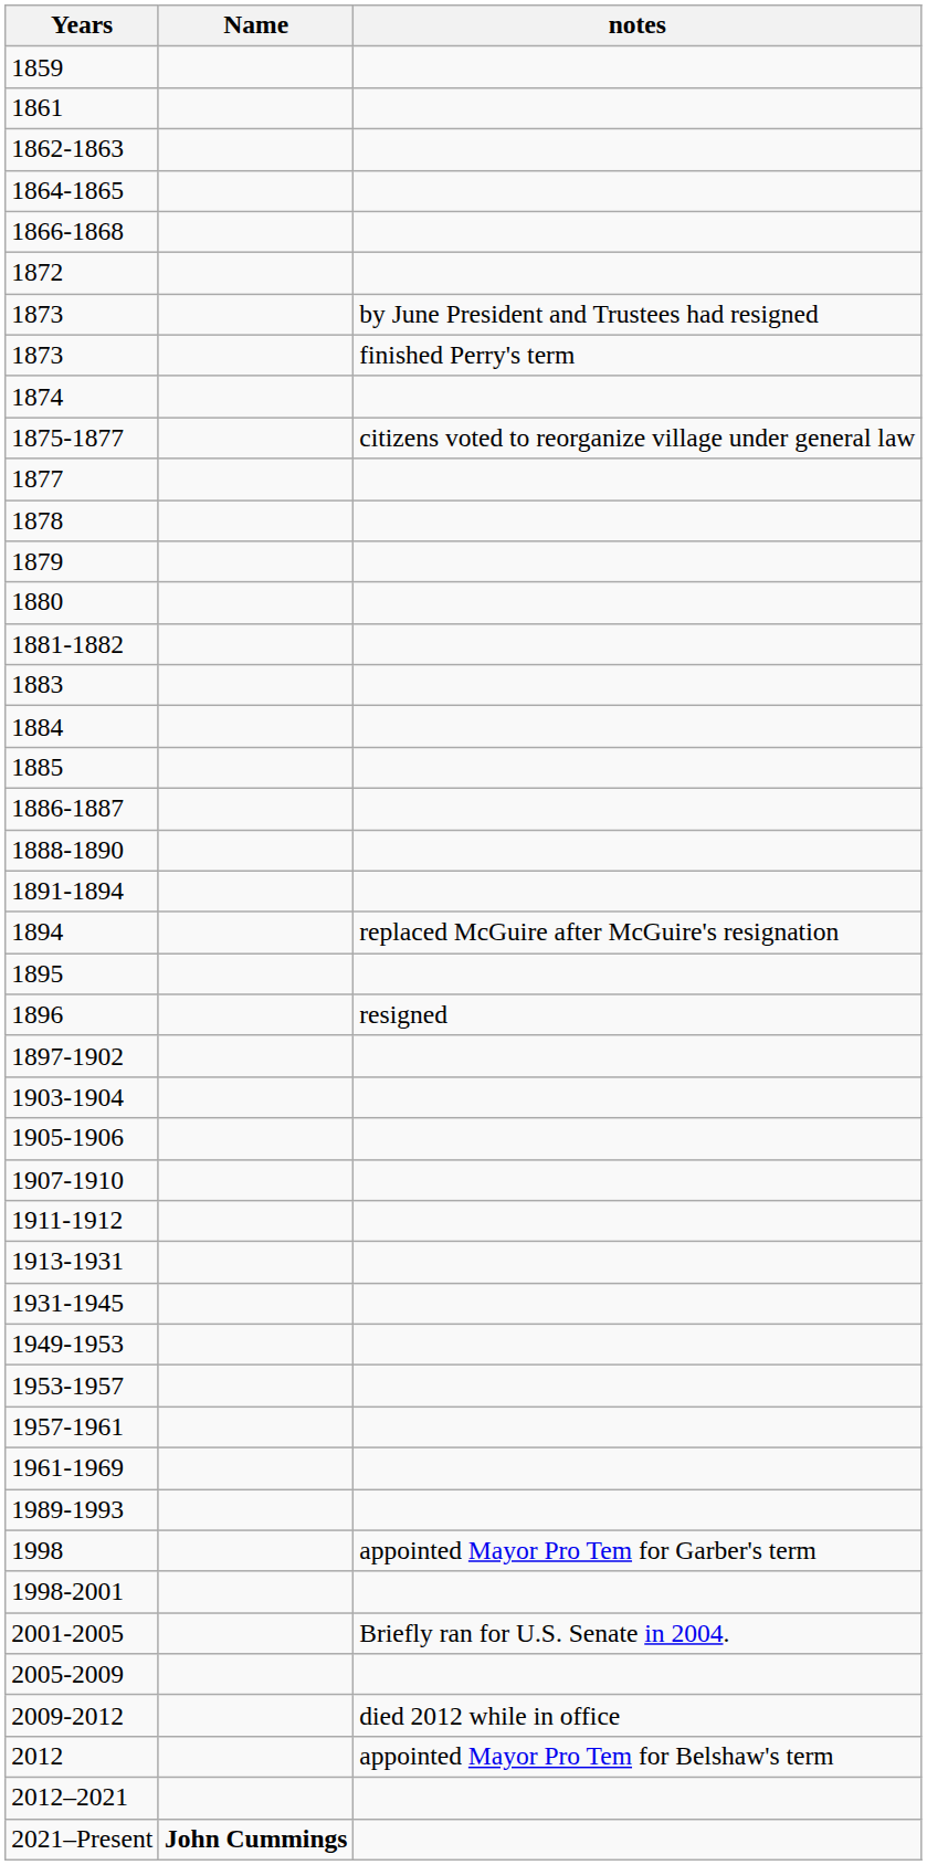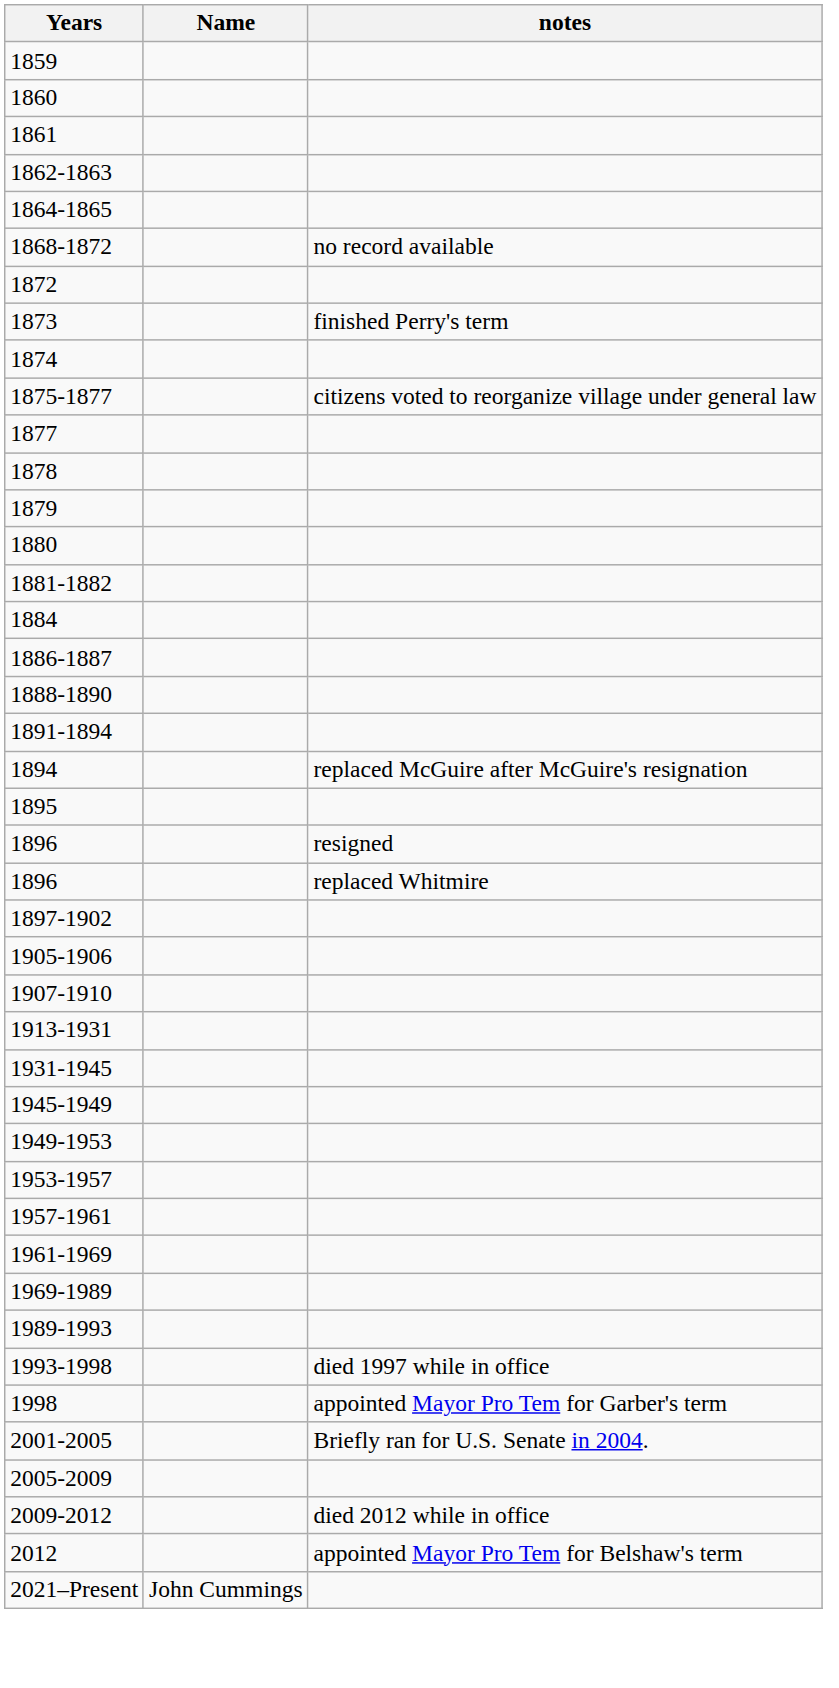+ row: 1860
- row: 1866-1868
+ row: 1868-1872 | no record available
- row: 1873 | by June President and Trustees had resigned
- row: 1883
- row: 1885
+ row: 1896 | replaced Whitmire
- row: 1903-1904
- row: 1911-1912
+ row: 1945-1949
+ row: 1969-1989
+ row: 1993-1998 | died 1997 while in office
- row: 1998-2001
- row: 2012–2021
2021–Present | Name: bold -> normal
